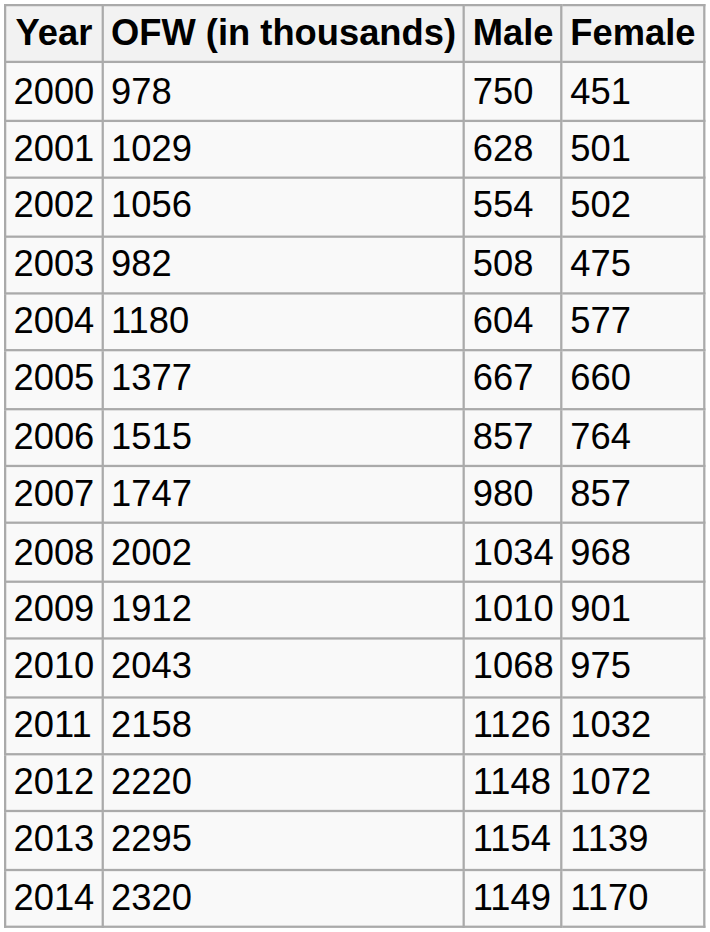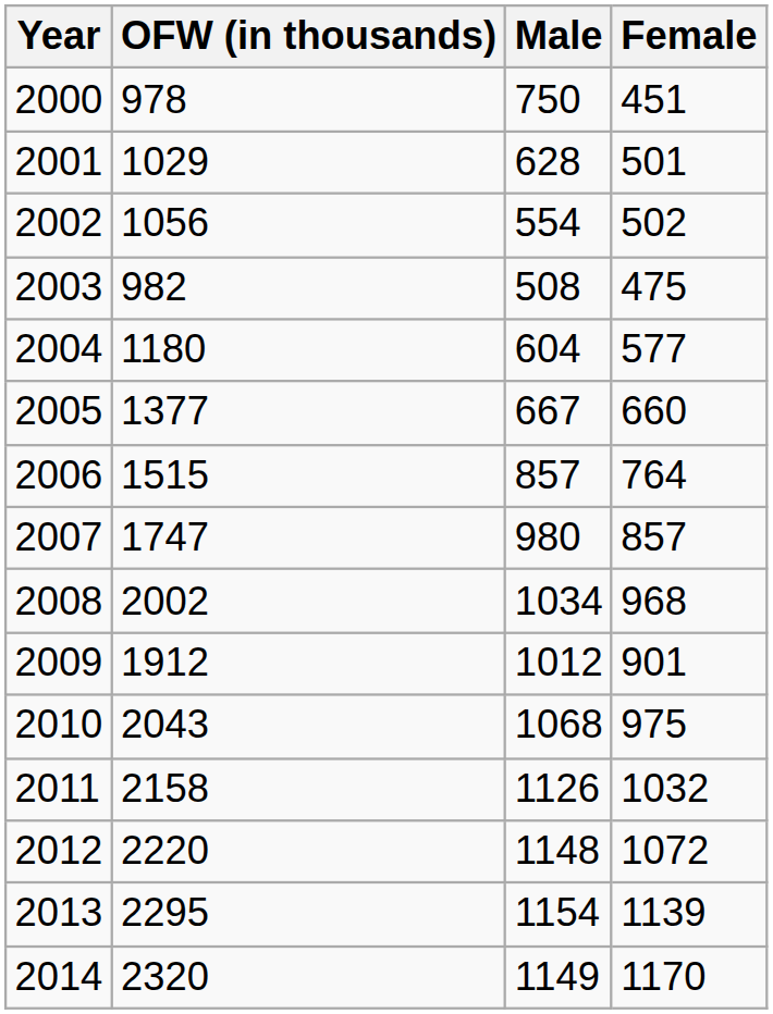2009 | Male: 1010 -> 1012
